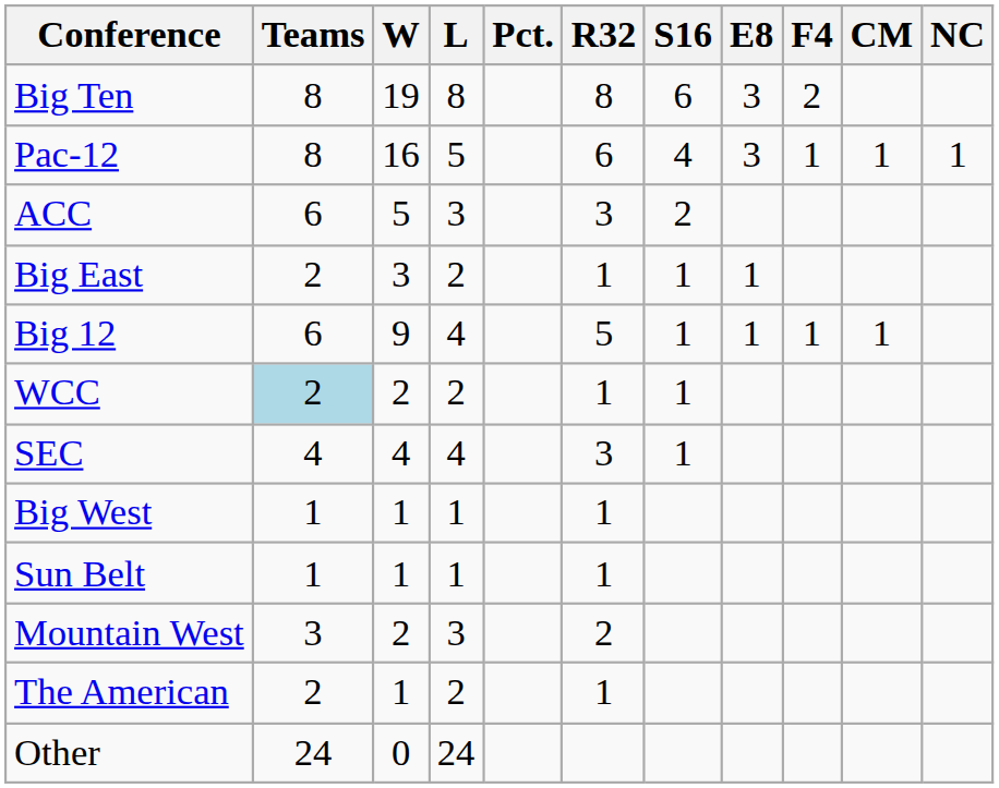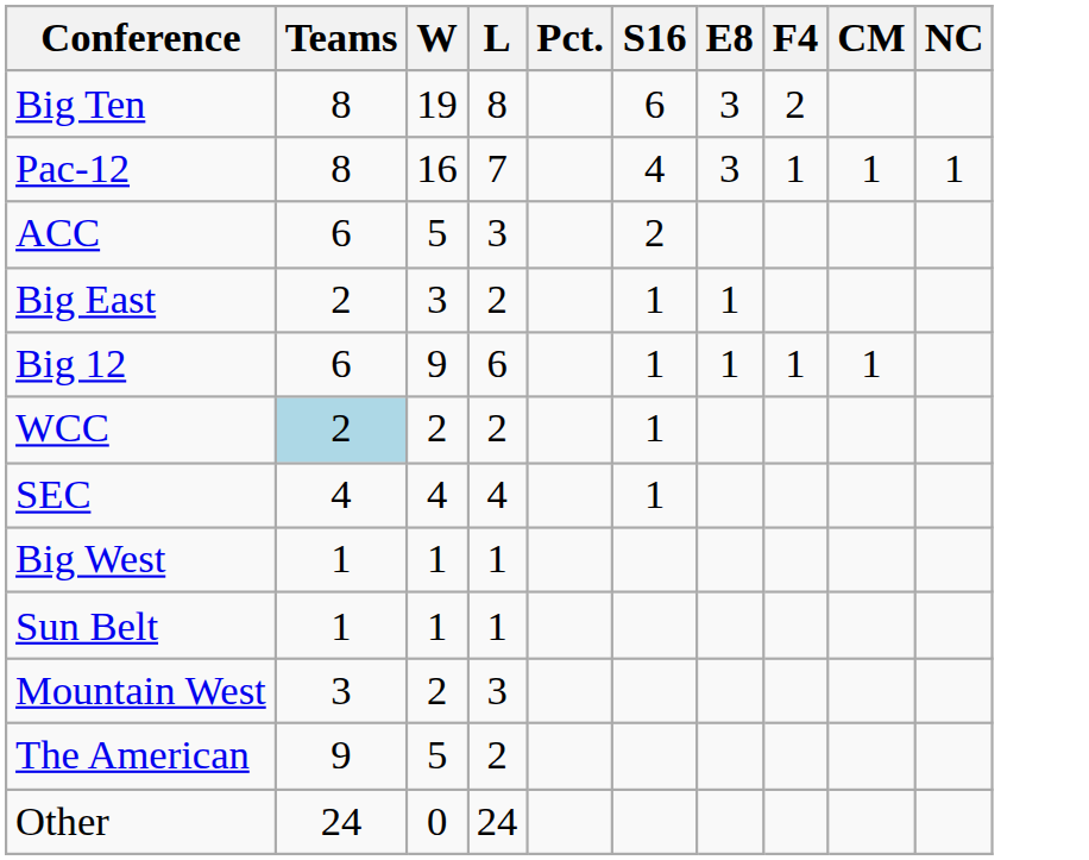- column: R32 | 8 | 6 | 3 | 1 | 5 | 1 | 3 | 1 | 1 | 2 | 1
Pac-12 | L: 5 -> 7
Big 12 | L: 4 -> 6
The American | Teams: 2 -> 9
The American | W: 1 -> 5
